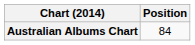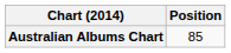Australian Albums Chart | Position: 84 -> 85
